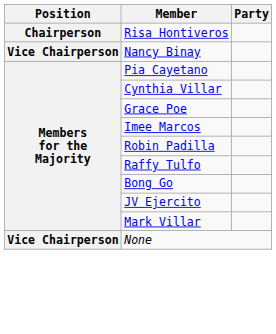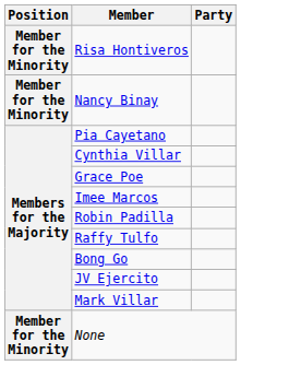Risa Hontiveros | Position: Chairperson -> Member for the Minority
Nancy Binay | Position: Vice Chairperson -> Member for the Minority
None | Position: Vice Chairperson -> Member for the Minority
